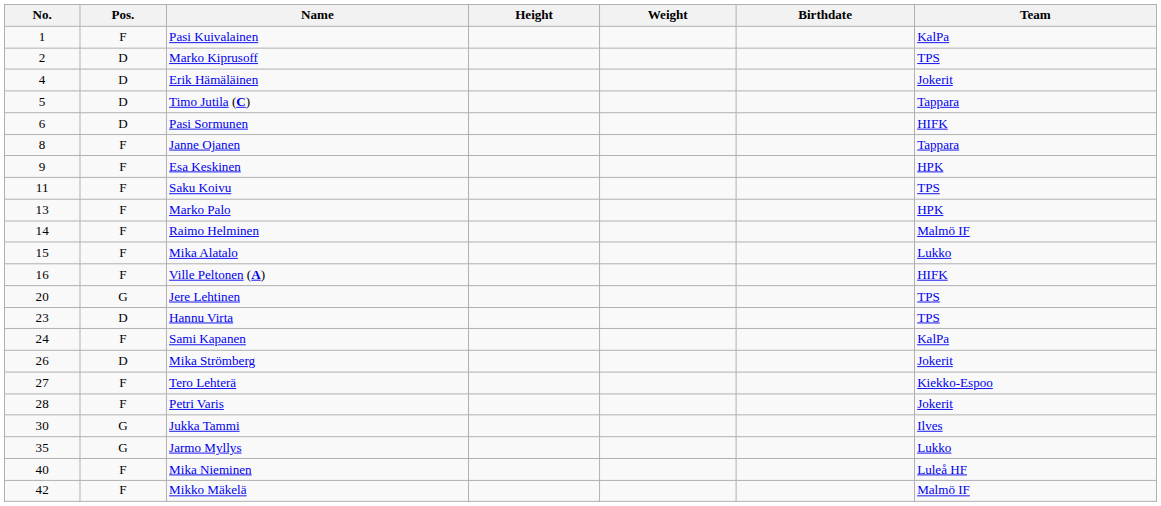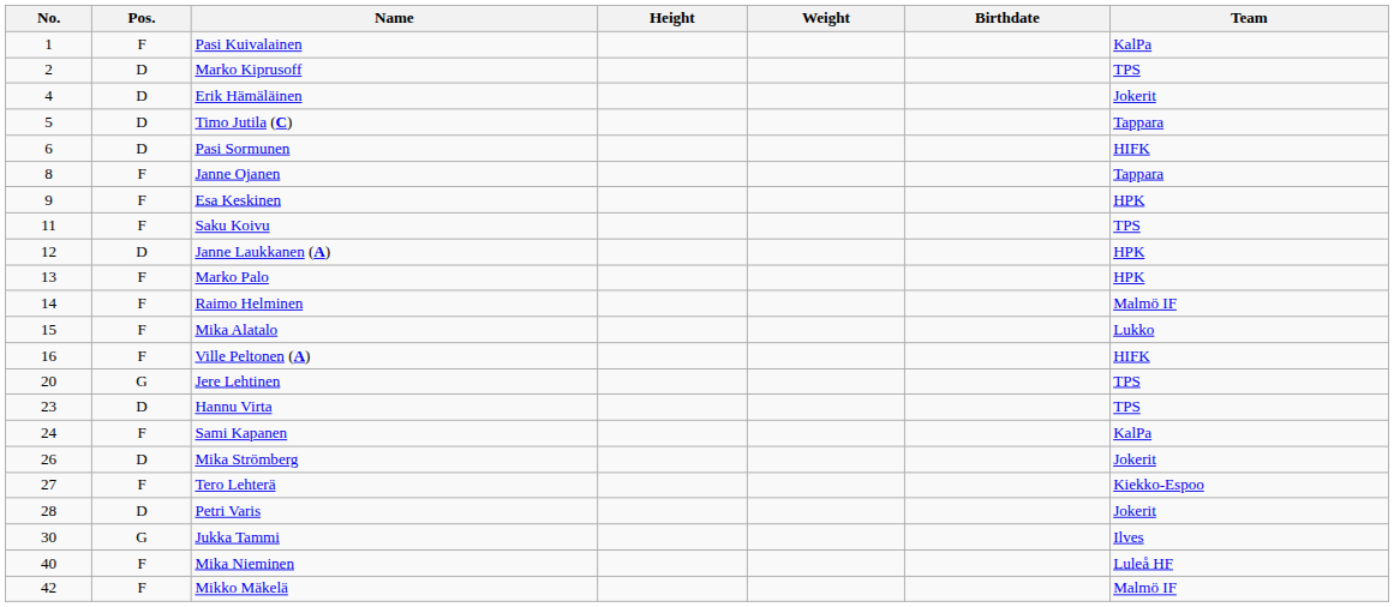+ row: 12 | D | Janne Laukkanen (A) | HPK
Petri Varis | Pos.: F -> D
- row: 35 | G | Jarmo Myllys | Lukko
